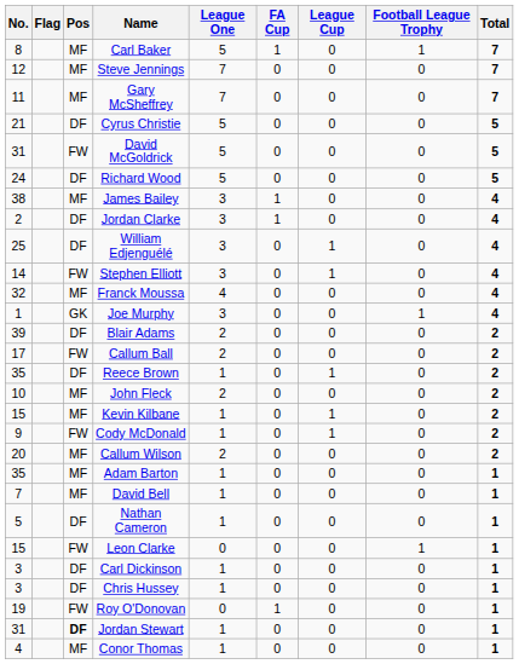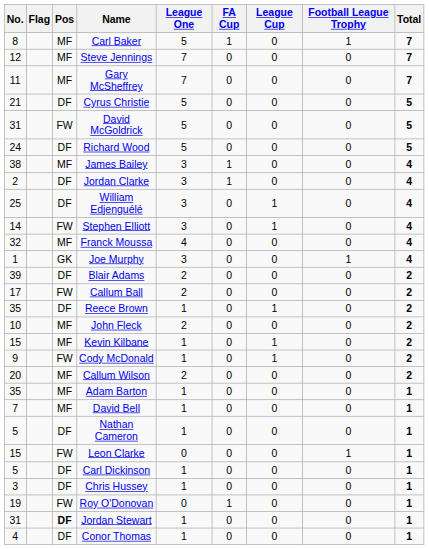Carl Dickinson | No.: 3 -> 5
Conor Thomas | Pos: MF -> DF
